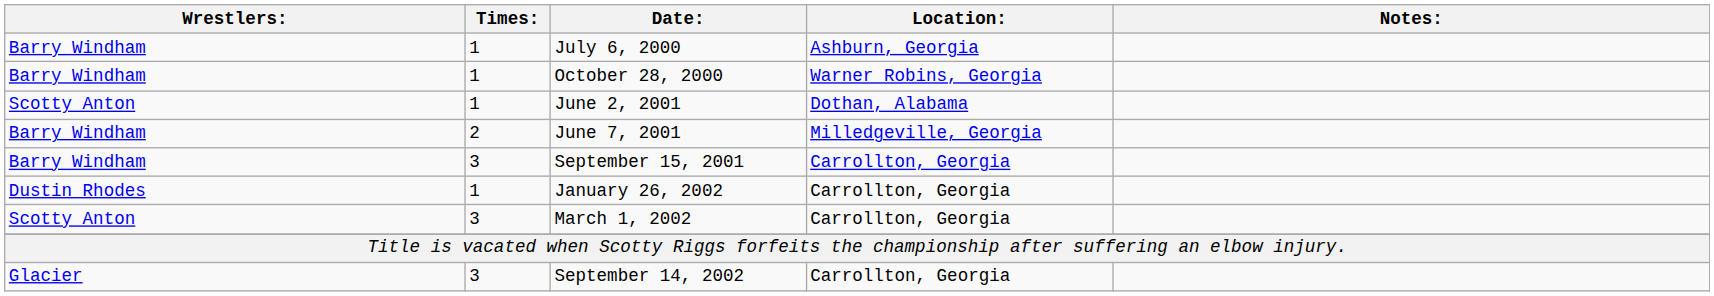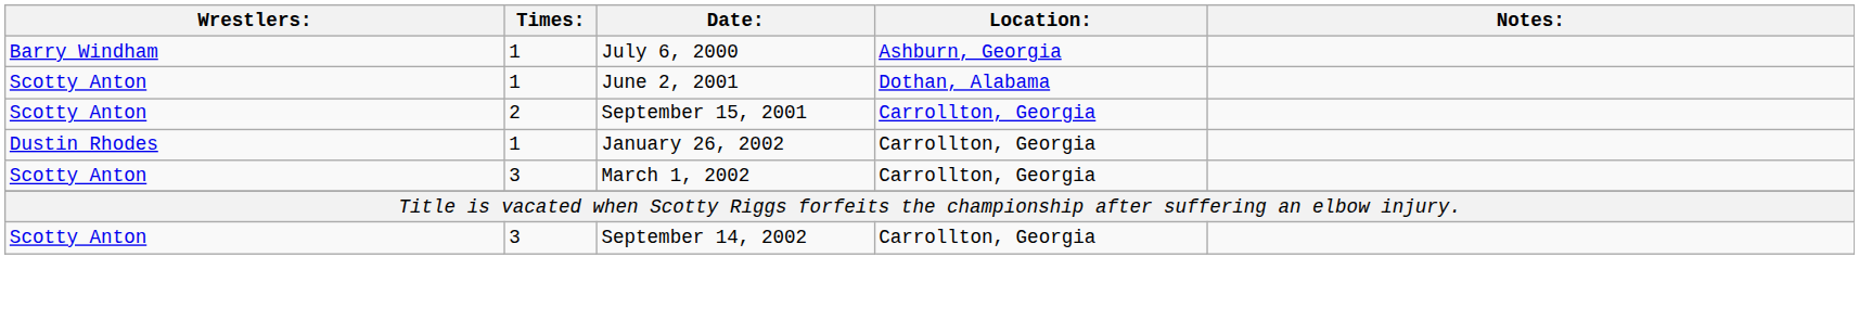- row: Barry Windham | 1 | October 28, 2000 | Warner Robins, Georgia
- row: Barry Windham | 2 | June 7, 2001 | Milledgeville, Georgia
September 15, 2001 | Wrestlers:: Barry Windham -> Scotty Anton
September 15, 2001 | Times:: 3 -> 2
September 14, 2002 | Wrestlers:: Glacier -> Scotty Anton
